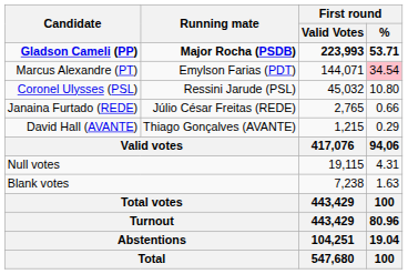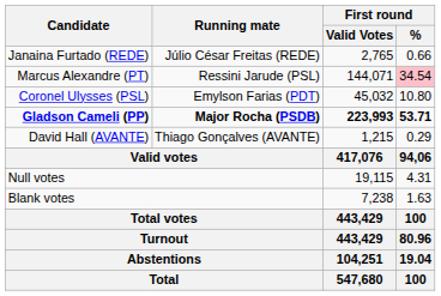rows swapped: Gladson Cameli (PP) <-> Janaina Furtado (REDE)
Marcus Alexandre (PT) | Running mate: Emylson Farias (PDT) -> Ressini Jarude (PSL)
Coronel Ulysses (PSL) | Running mate: Ressini Jarude (PSL) -> Emylson Farias (PDT)
